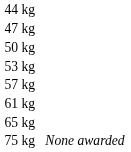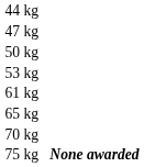- row: 57 kg
+ row: 70 kg
75 kg | column 4: normal -> bold
